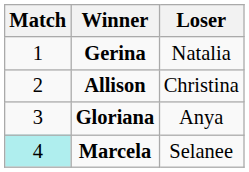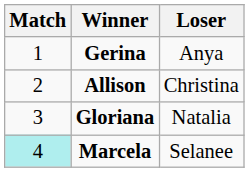Gerina | Loser: Natalia -> Anya
Gloriana | Loser: Anya -> Natalia
